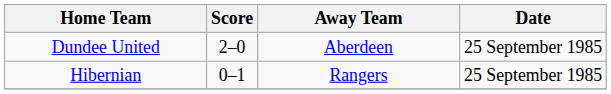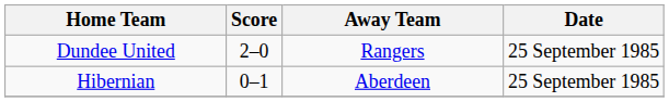Dundee United | Away Team: Aberdeen -> Rangers
Hibernian | Away Team: Rangers -> Aberdeen
